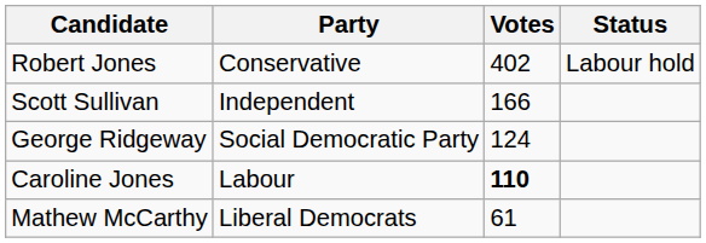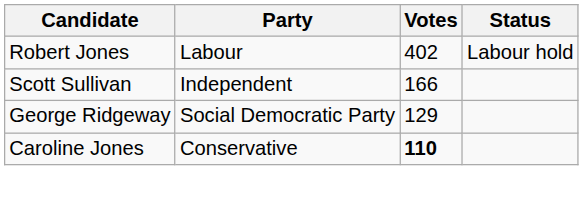Robert Jones | Party: Conservative -> Labour
George Ridgeway | Votes: 124 -> 129
Caroline Jones | Party: Labour -> Conservative
- row: Mathew McCarthy | Liberal Democrats | 61
